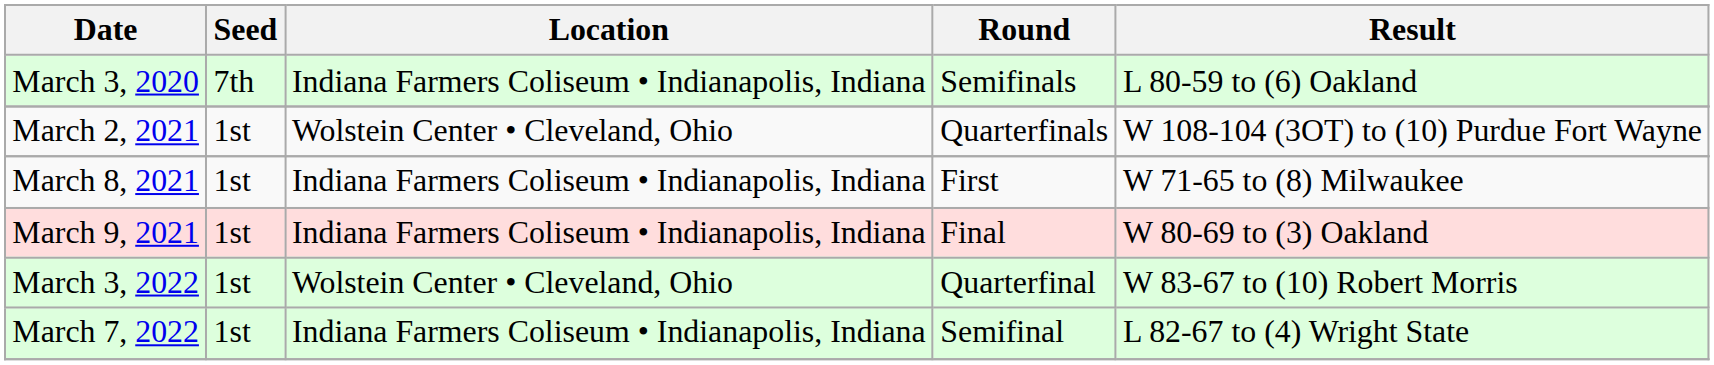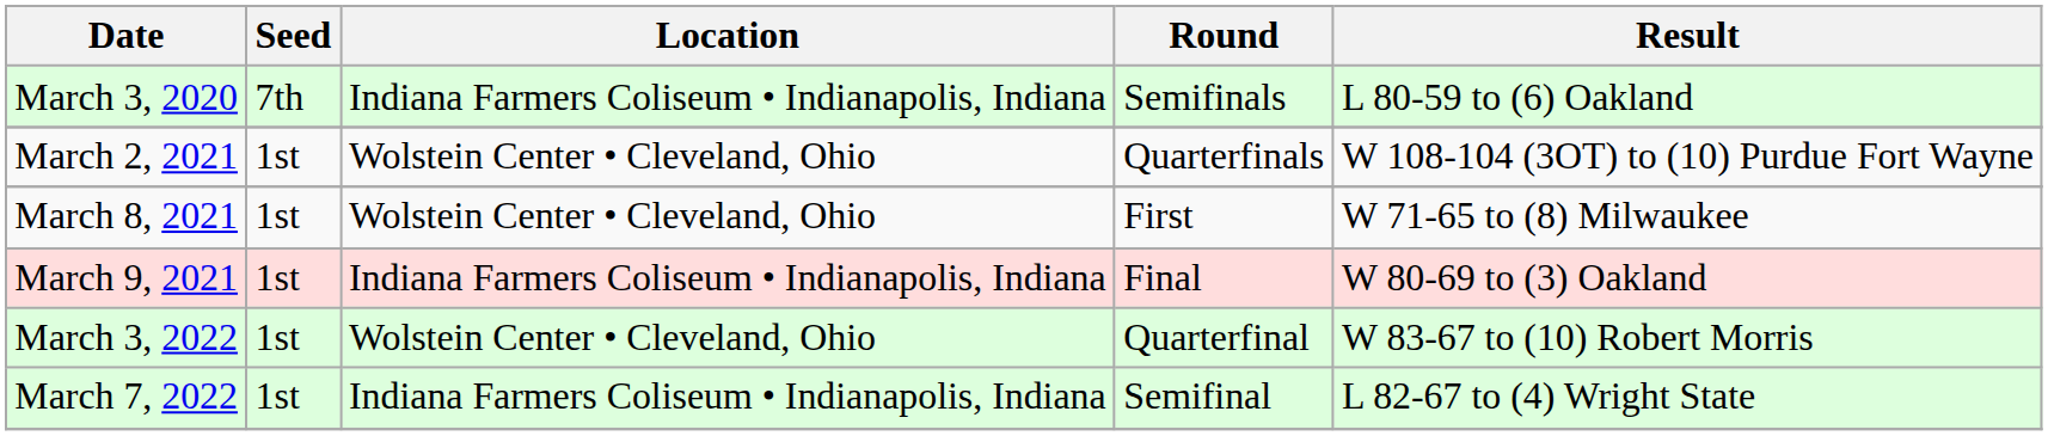March 8, 2021 | Location: Indiana Farmers Coliseum • Indianapolis, Indiana -> Wolstein Center • Cleveland, Ohio
